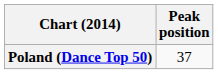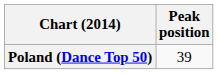Poland (Dance Top 50) | Peak position: 37 -> 39
